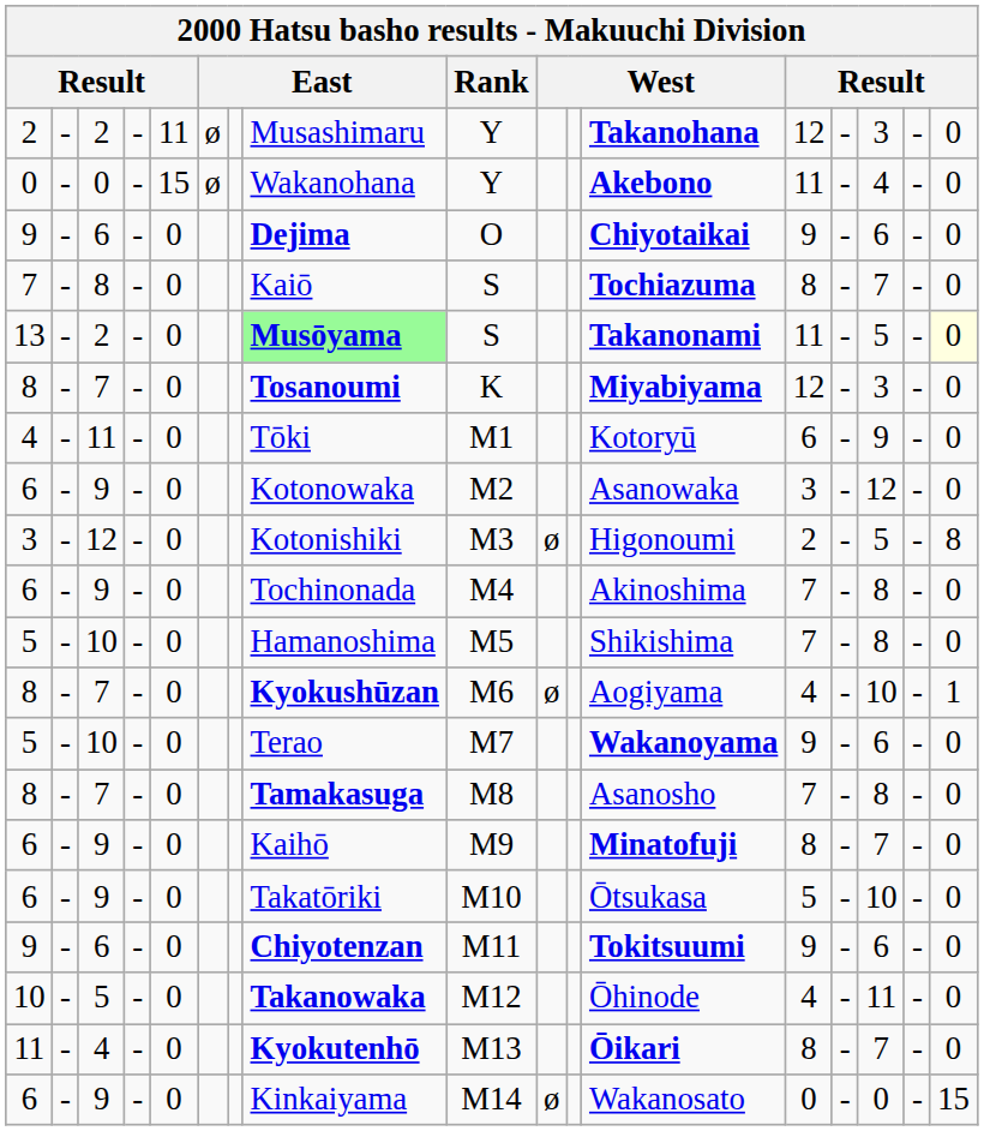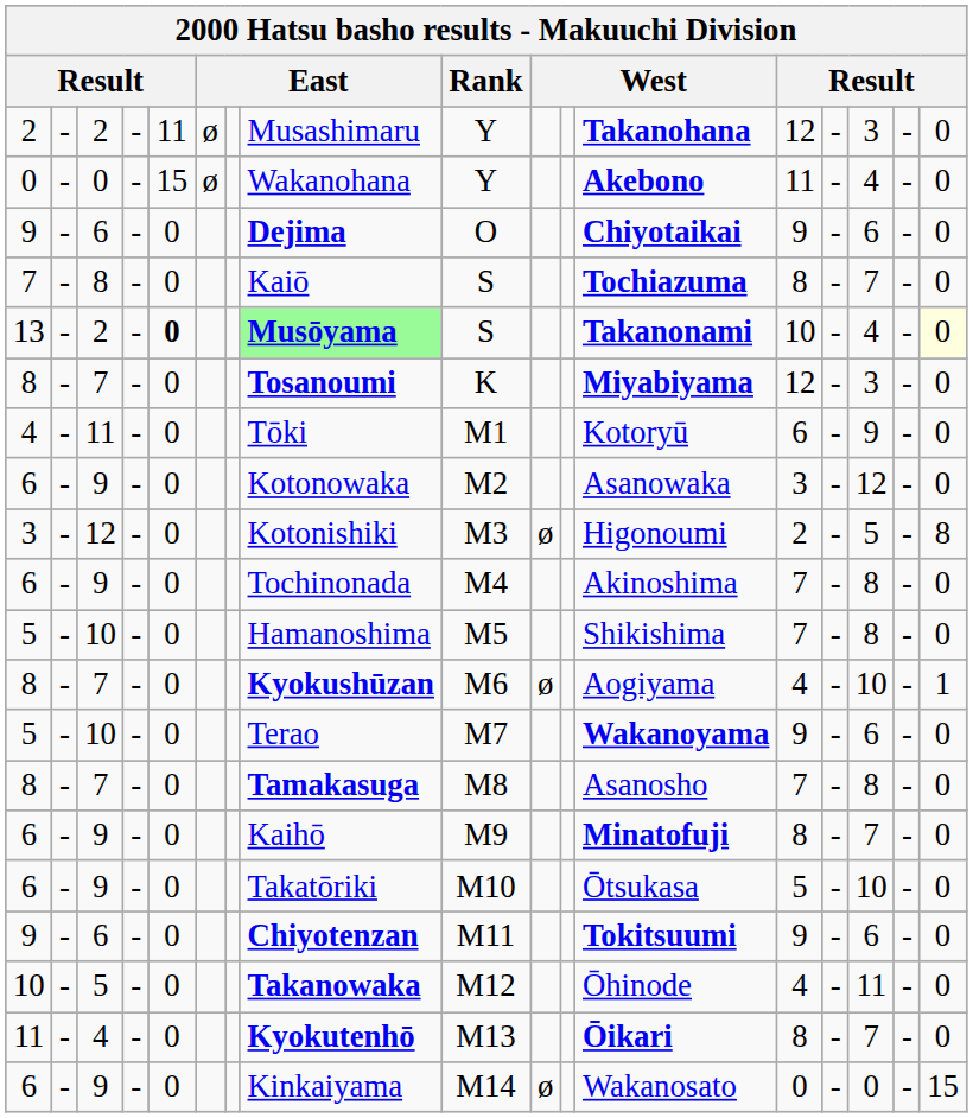13 | column 5: normal -> bold
13 | column 13: 11 -> 10
13 | column 15: 5 -> 4
